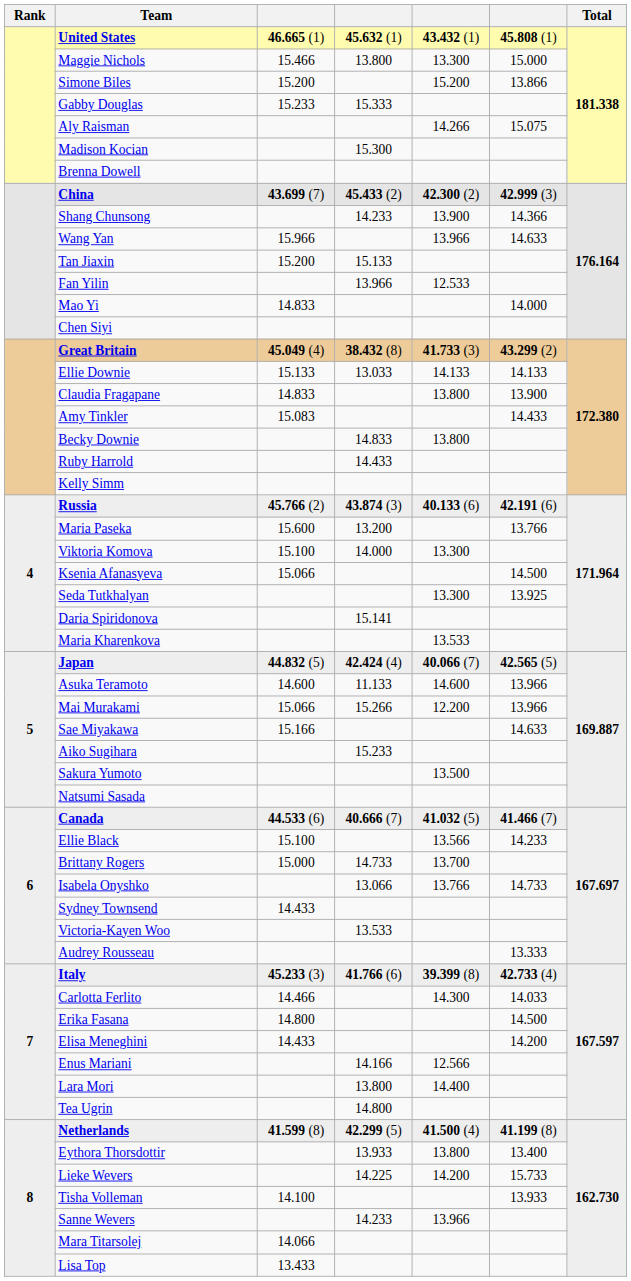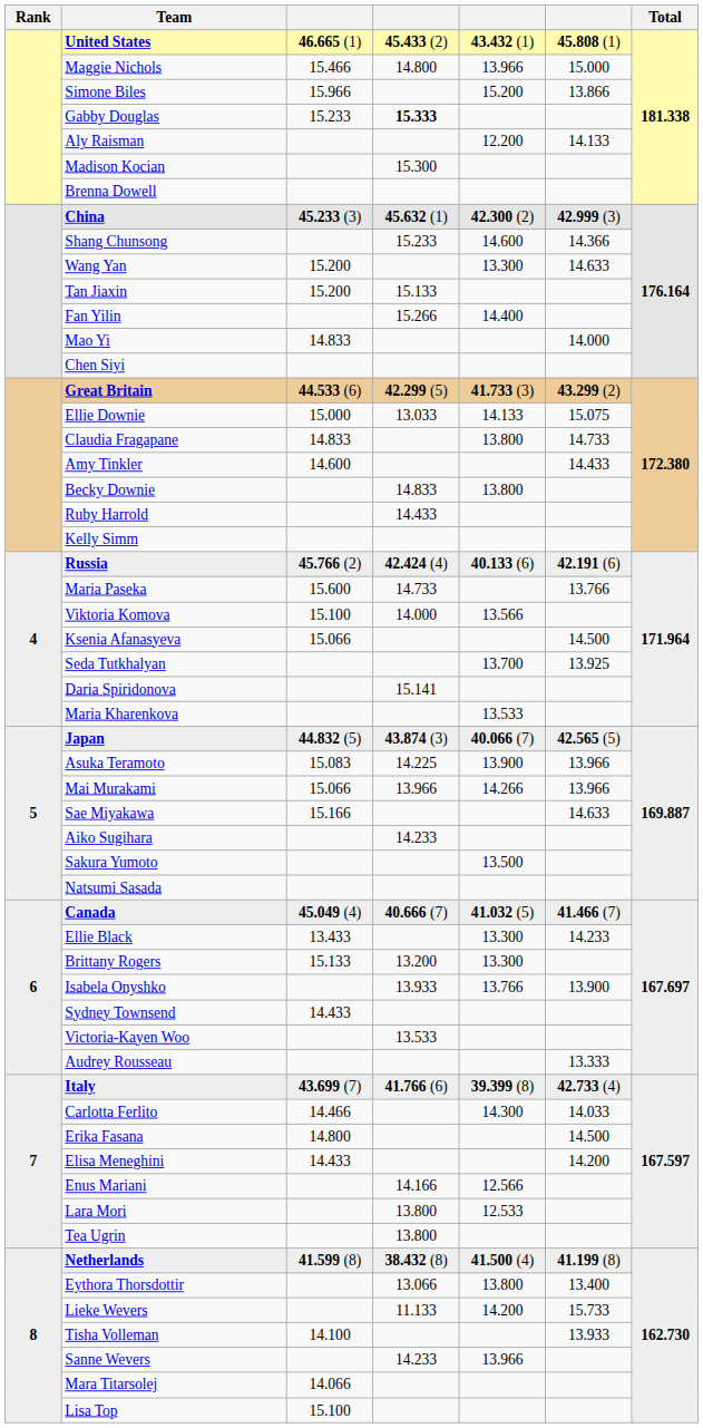United States | column 4: 45.632 (1) -> 45.433 (2)
Maggie Nichols | column 4: 13.800 -> 14.800
Maggie Nichols | column 5: 13.300 -> 13.966
Simone Biles | column 3: 15.200 -> 15.966
Gabby Douglas | column 4: normal -> bold
Aly Raisman | column 5: 14.266 -> 12.200
Aly Raisman | column 6: 15.075 -> 14.133
China | column 3: 43.699 (7) -> 45.233 (3)
China | column 4: 45.433 (2) -> 45.632 (1)
Shang Chunsong | column 4: 14.233 -> 15.233
Shang Chunsong | column 5: 13.900 -> 14.600
Wang Yan | column 3: 15.966 -> 15.200
Wang Yan | column 5: 13.966 -> 13.300
Fan Yilin | column 4: 13.966 -> 15.266
Fan Yilin | column 5: 12.533 -> 14.400
Great Britain | column 3: 45.049 (4) -> 44.533 (6)
Great Britain | column 4: 38.432 (8) -> 42.299 (5)
Ellie Downie | column 3: 15.133 -> 15.000
Ellie Downie | column 6: 14.133 -> 15.075
Claudia Fragapane | column 6: 13.900 -> 14.733
Amy Tinkler | column 3: 15.083 -> 14.600
Russia | column 4: 43.874 (3) -> 42.424 (4)
Maria Paseka | column 4: 13.200 -> 14.733
Viktoria Komova | column 5: 13.300 -> 13.566
Seda Tutkhalyan | column 5: 13.300 -> 13.700
Japan | column 4: 42.424 (4) -> 43.874 (3)
Asuka Teramoto | column 3: 14.600 -> 15.083
Asuka Teramoto | column 4: 11.133 -> 14.225
Asuka Teramoto | column 5: 14.600 -> 13.900
Mai Murakami | column 4: 15.266 -> 13.966
Mai Murakami | column 5: 12.200 -> 14.266
Aiko Sugihara | column 4: 15.233 -> 14.233
Canada | column 3: 44.533 (6) -> 45.049 (4)
Ellie Black | column 3: 15.100 -> 13.433
Ellie Black | column 5: 13.566 -> 13.300
Brittany Rogers | column 3: 15.000 -> 15.133
Brittany Rogers | column 4: 14.733 -> 13.200
Brittany Rogers | column 5: 13.700 -> 13.300
Isabela Onyshko | column 4: 13.066 -> 13.933
Isabela Onyshko | column 6: 14.733 -> 13.900
Italy | column 3: 45.233 (3) -> 43.699 (7)
Lara Mori | column 5: 14.400 -> 12.533
Tea Ugrin | column 4: 14.800 -> 13.800
Netherlands | column 4: 42.299 (5) -> 38.432 (8)
Eythora Thorsdottir | column 4: 13.933 -> 13.066
Lieke Wevers | column 4: 14.225 -> 11.133
Lisa Top | column 3: 13.433 -> 15.100
